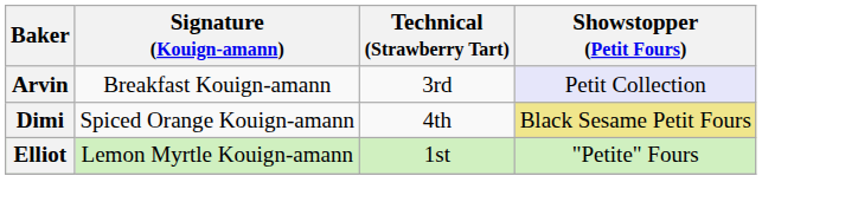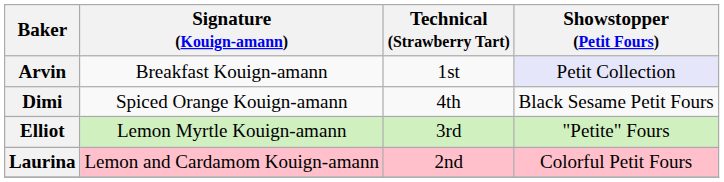Arvin | Technical (Strawberry Tart): 3rd -> 1st
Dimi | Showstopper (Petit Fours): khaki background -> no background
Elliot | Technical (Strawberry Tart): 1st -> 3rd
+ row: Laurina | Lemon and Cardamom Kouign-amann | 2nd | Colorful Petit Fours
